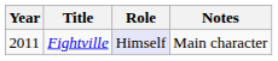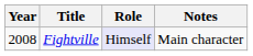Fightville | Year: 2011 -> 2008
